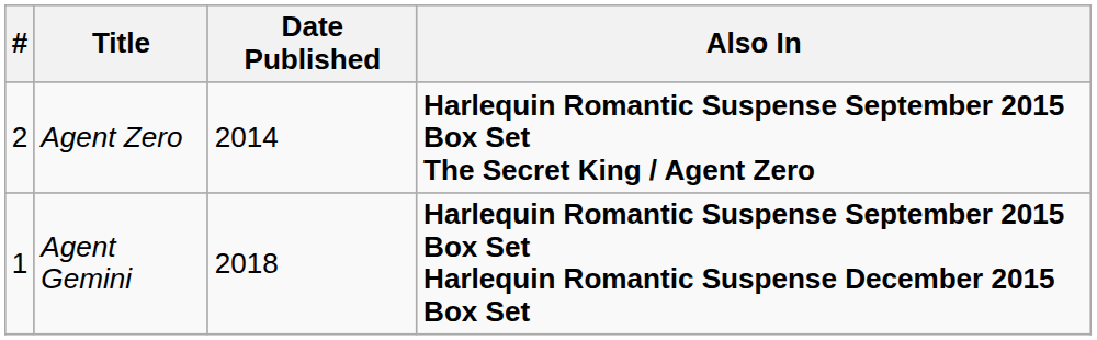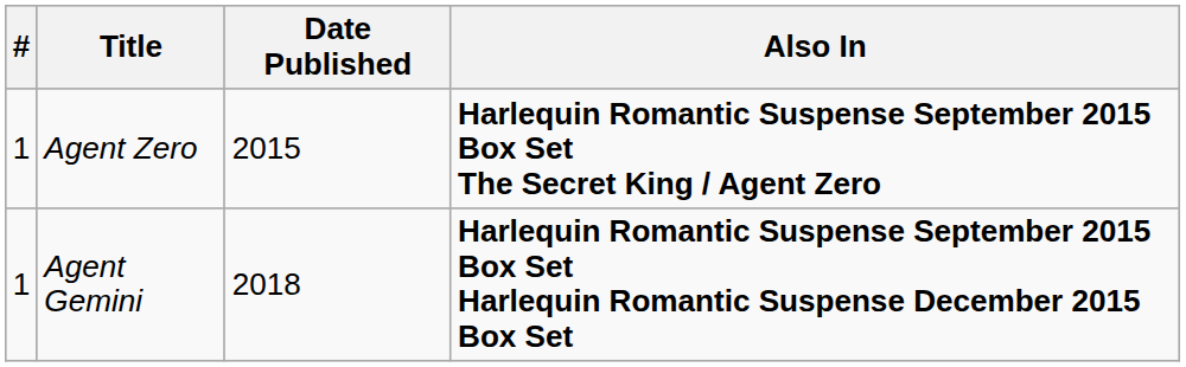Agent Zero | #: 2 -> 1
Agent Zero | Date Published: 2014 -> 2015
